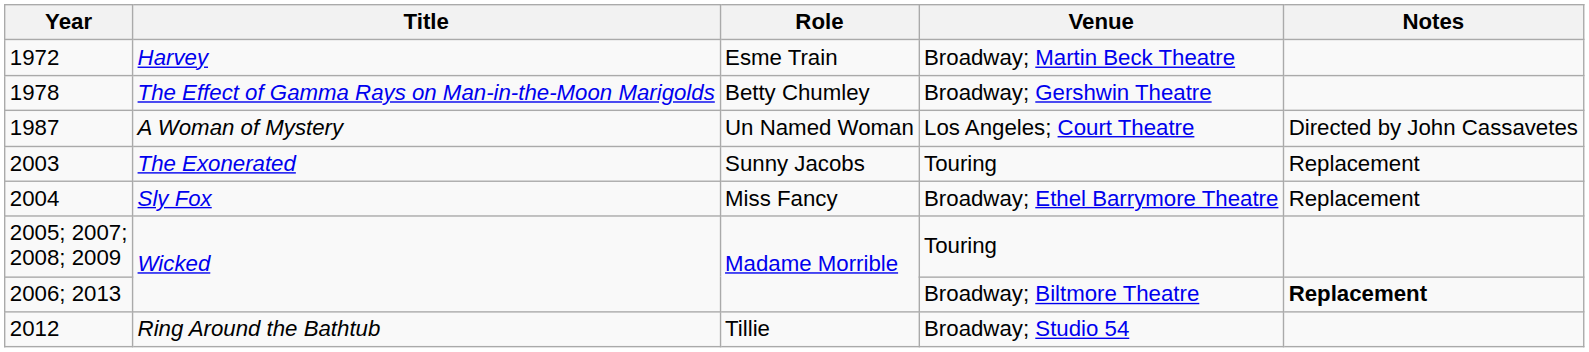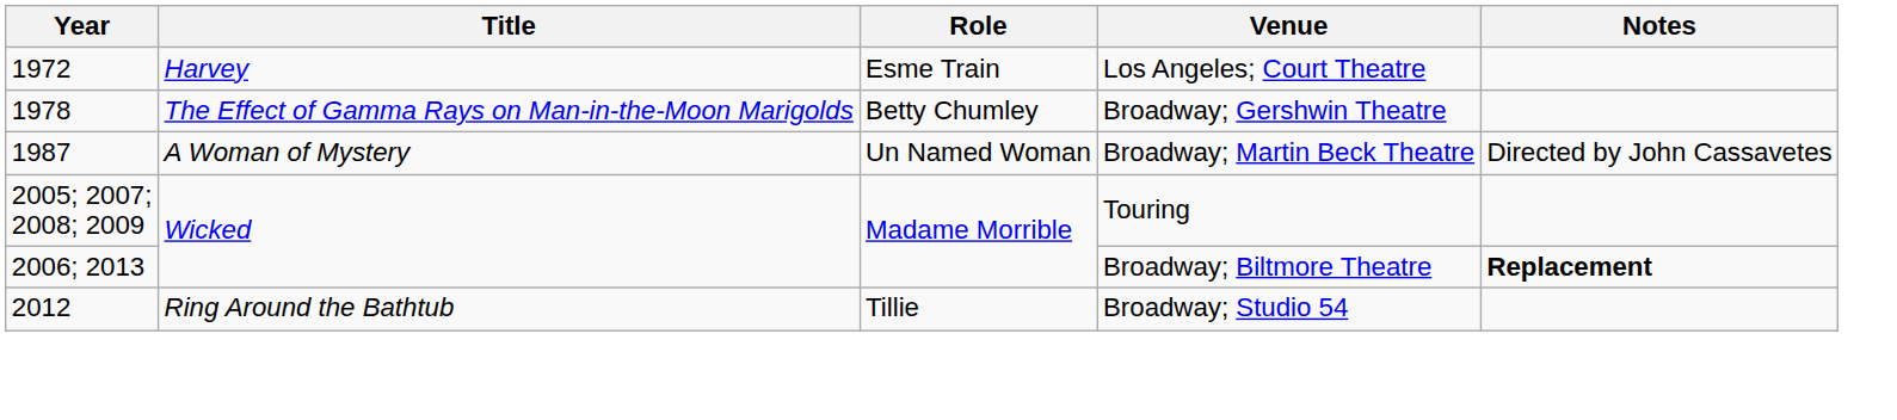1972 | Venue: Broadway; Martin Beck Theatre -> Los Angeles; Court Theatre
1987 | Venue: Los Angeles; Court Theatre -> Broadway; Martin Beck Theatre
- row: 2003 | The Exonerated | Sunny Jacobs | Touring | Replacement
- row: 2004 | Sly Fox | Miss Fancy | Broadway; Ethel Barrymore Theatre | Replacement
